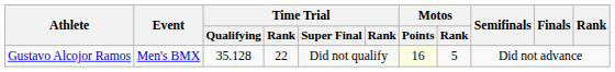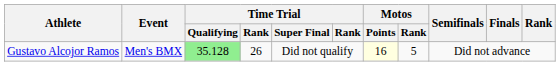Gustavo Alcojor Ramos | Time Trial / Qualifying: no background -> lightgreen background
Gustavo Alcojor Ramos | column 4: 22 -> 26
